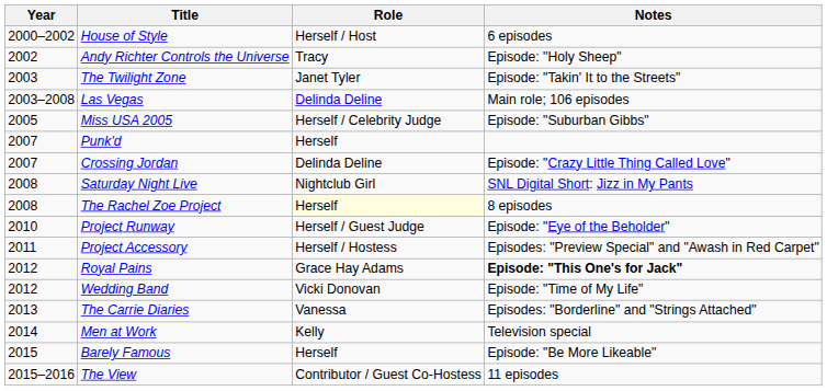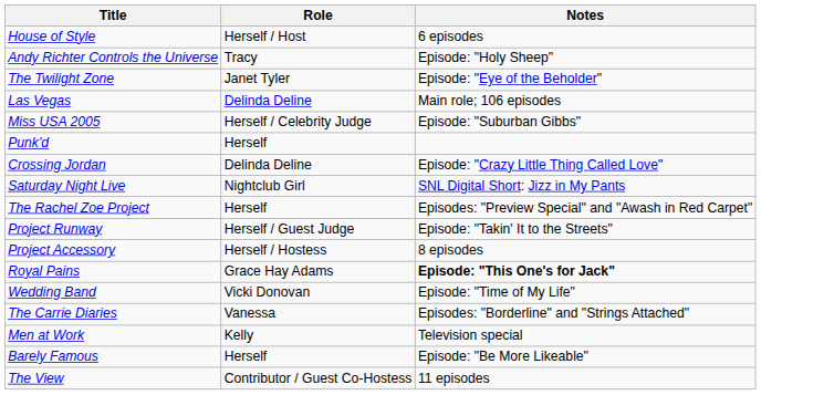- column: Year | 2000–2002 | 2002 | 2003 | 2003–2008 | 2005 | 2007 | 2007 | 2008 | 2008 | 2010 | 2011 | 2012 | 2012 | 2013 | 2014 | 2015 | 2015–2016
The Twilight Zone | Notes: Episode: "Takin' It to the Streets" -> Episode: "Eye of the Beholder"
The Rachel Zoe Project | Role: lightyellow background -> no background
The Rachel Zoe Project | Notes: 8 episodes -> Episodes: "Preview Special" and "Awash in Red Carpet"
Project Runway | Notes: Episode: "Eye of the Beholder" -> Episode: "Takin' It to the Streets"
Project Accessory | Notes: Episodes: "Preview Special" and "Awash in Red Carpet" -> 8 episodes
